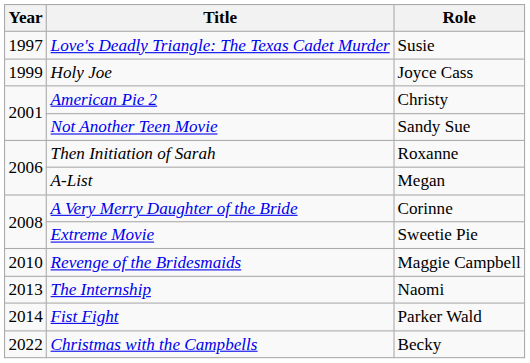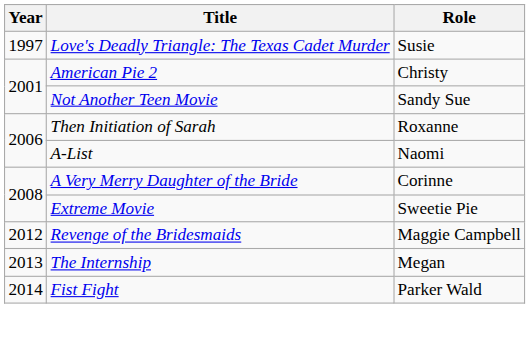- row: 1999 | Holy Joe | Joyce Cass
A-List | Role: Megan -> Naomi
Revenge of the Bridesmaids | Year: 2010 -> 2012
The Internship | Role: Naomi -> Megan
- row: 2022 | Christmas with the Campbells | Becky
